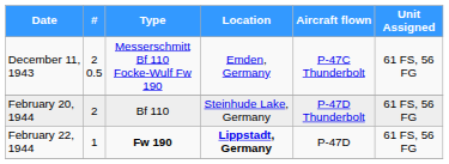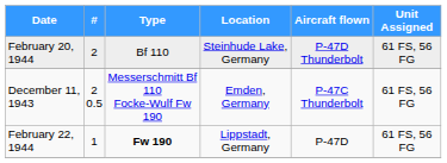rows swapped: December 11, 1943 <-> February 20, 1944
February 22, 1944 | Location: bold -> normal
